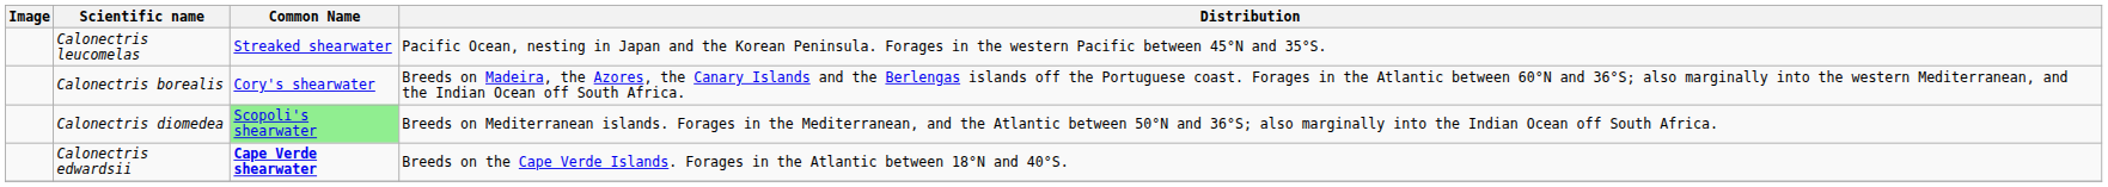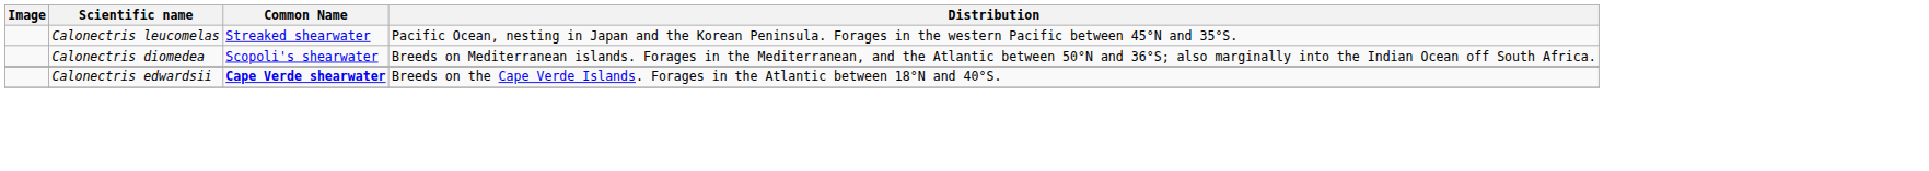- row: Calonectris borealis | Cory's shearwater | Breeds on Madeira, the Azores, the Canary Islands and the Berlengas islands off the Portuguese coast. Forages in the Atlantic between 60°N and 36°S; also marginally into the western Mediterranean, and the Indian Ocean off South Africa.
Calonectris diomedea | Common Name: lightgreen background -> no background
